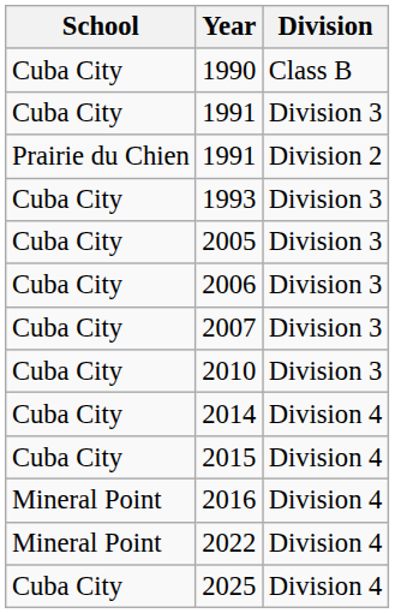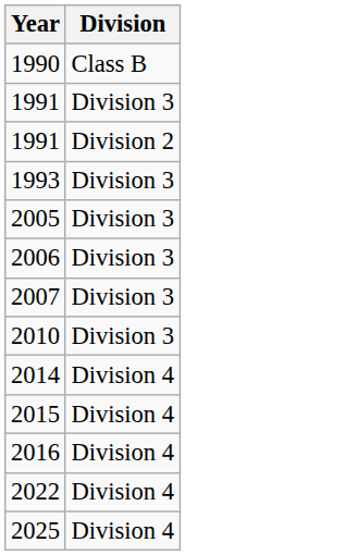- column: School | Cuba City | Cuba City | Prairie du Chien | Cuba City | Cuba City | Cuba City | Cuba City | Cuba City | Cuba City | Cuba City | Mineral Point | Mineral Point | Cuba City
